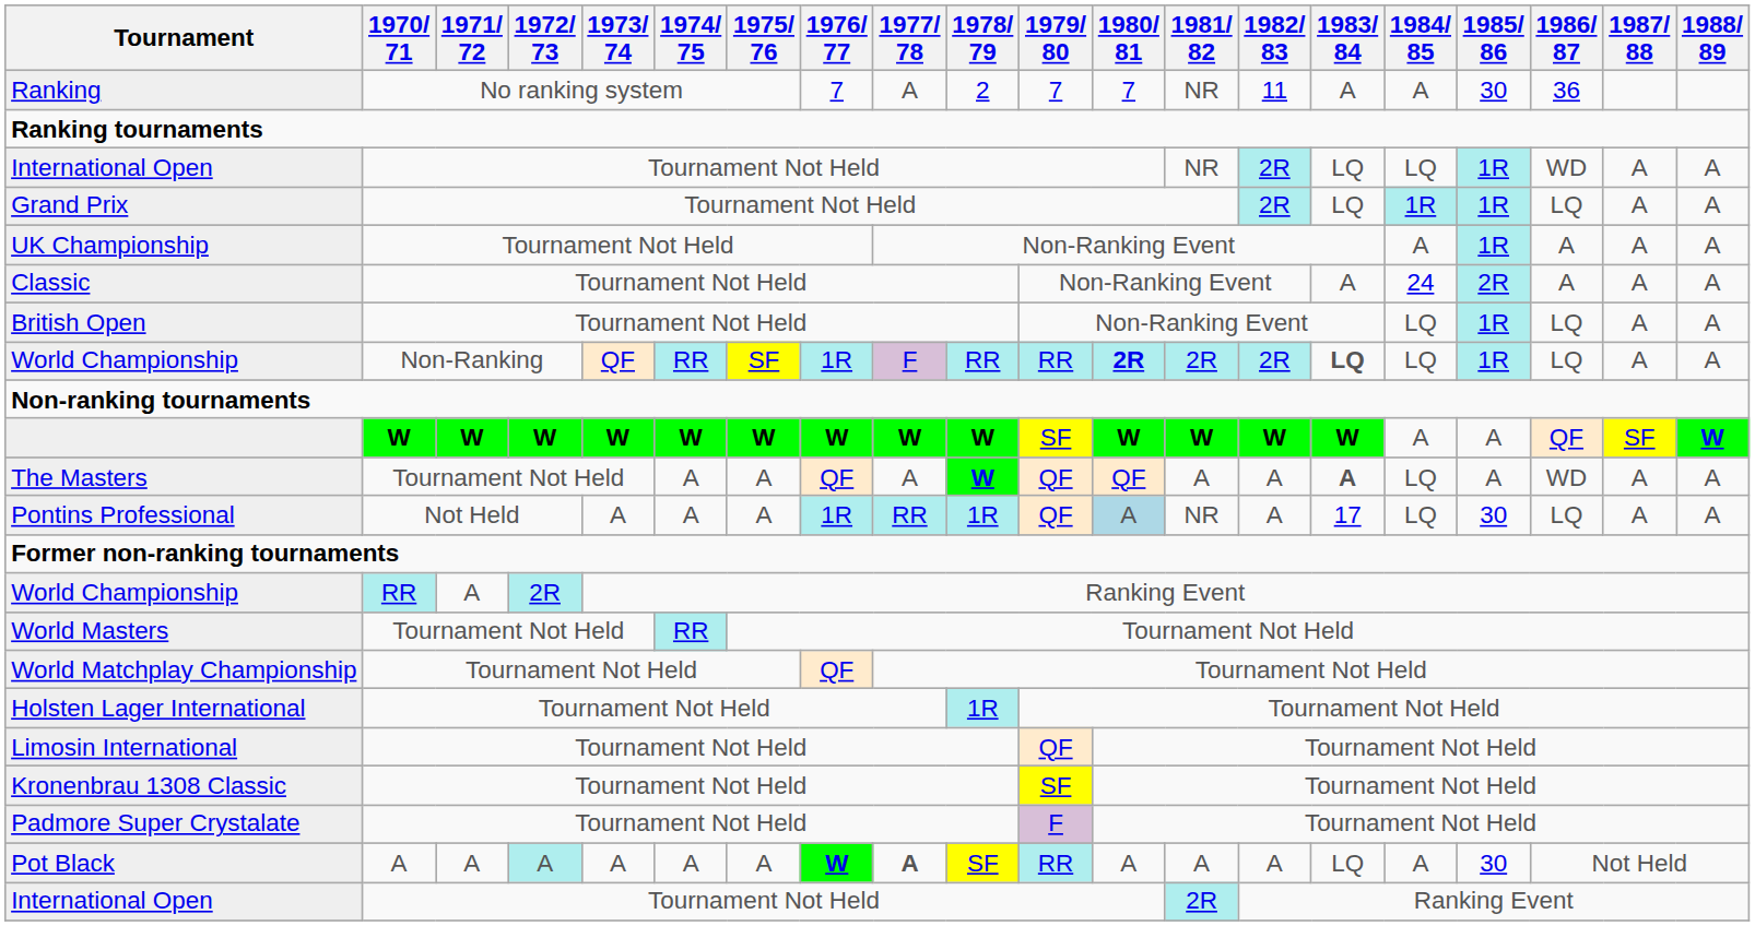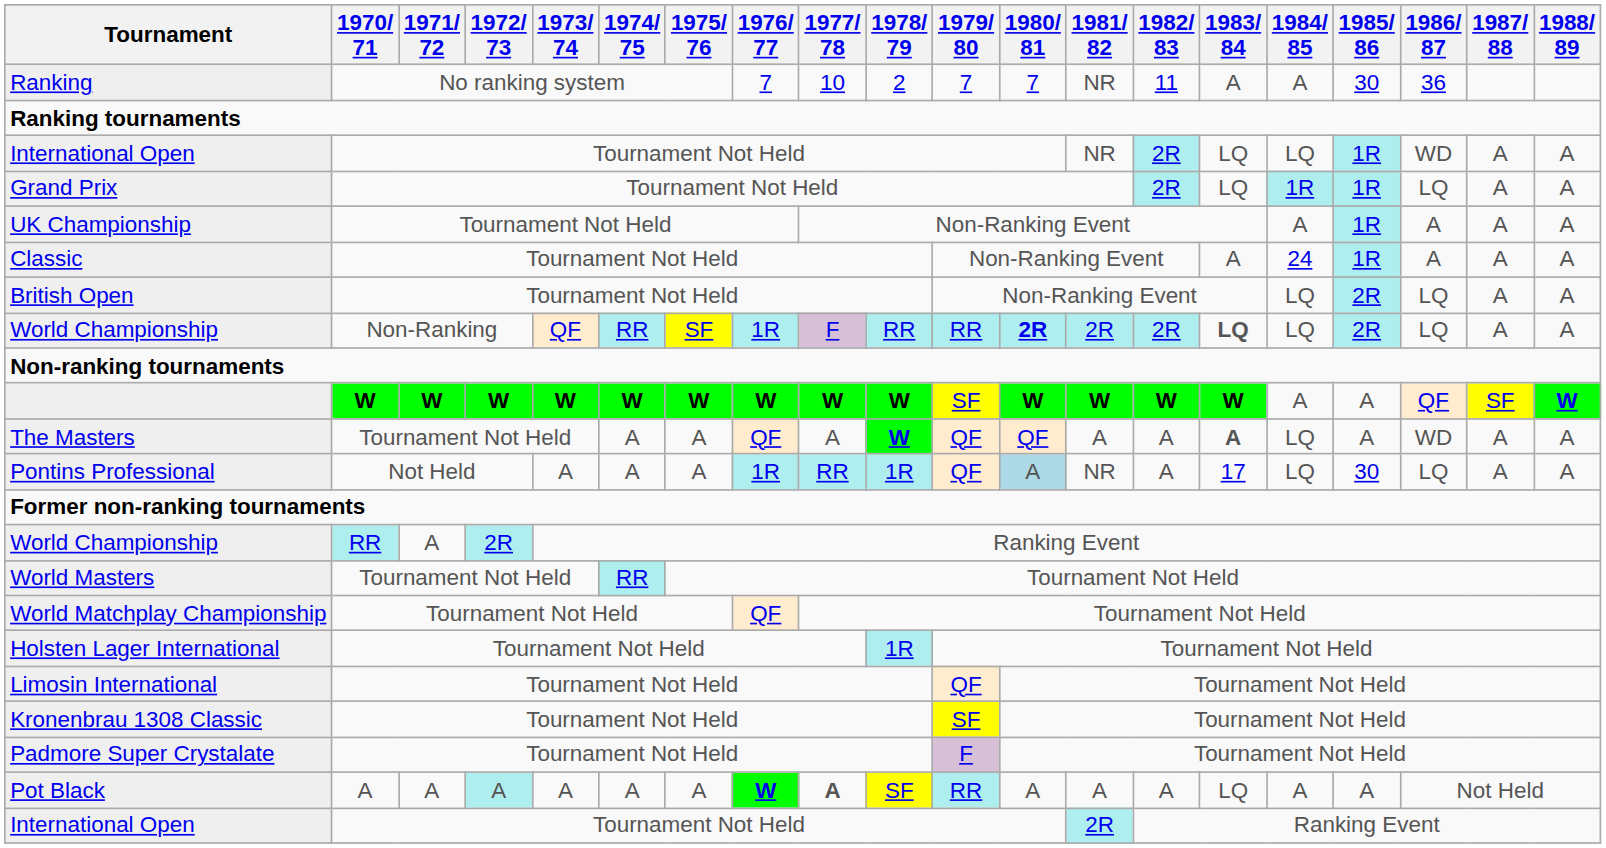Ranking | 1977/ 78: A -> 10
Classic | 1985/ 86: 2R -> 1R
British Open | 1985/ 86: 1R -> 2R
World Championship / Non-Ranking | 1985/ 86: 1R -> 2R
Pot Black | 1985/ 86: 30 -> A
